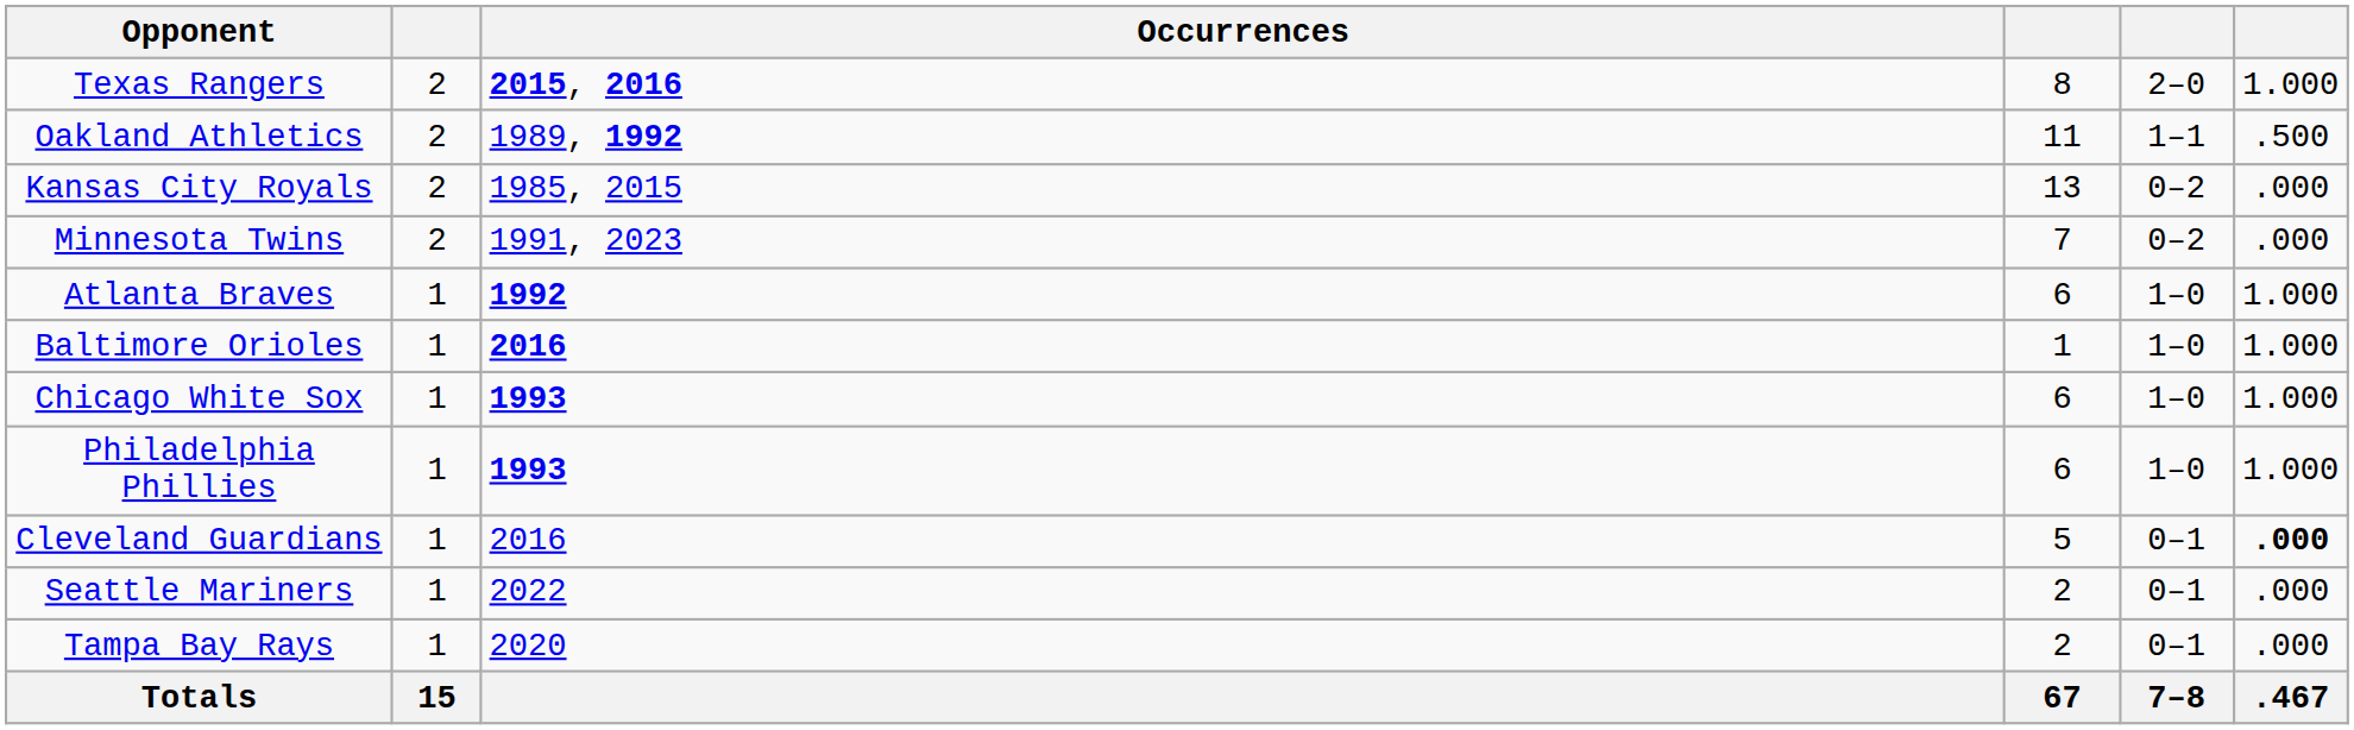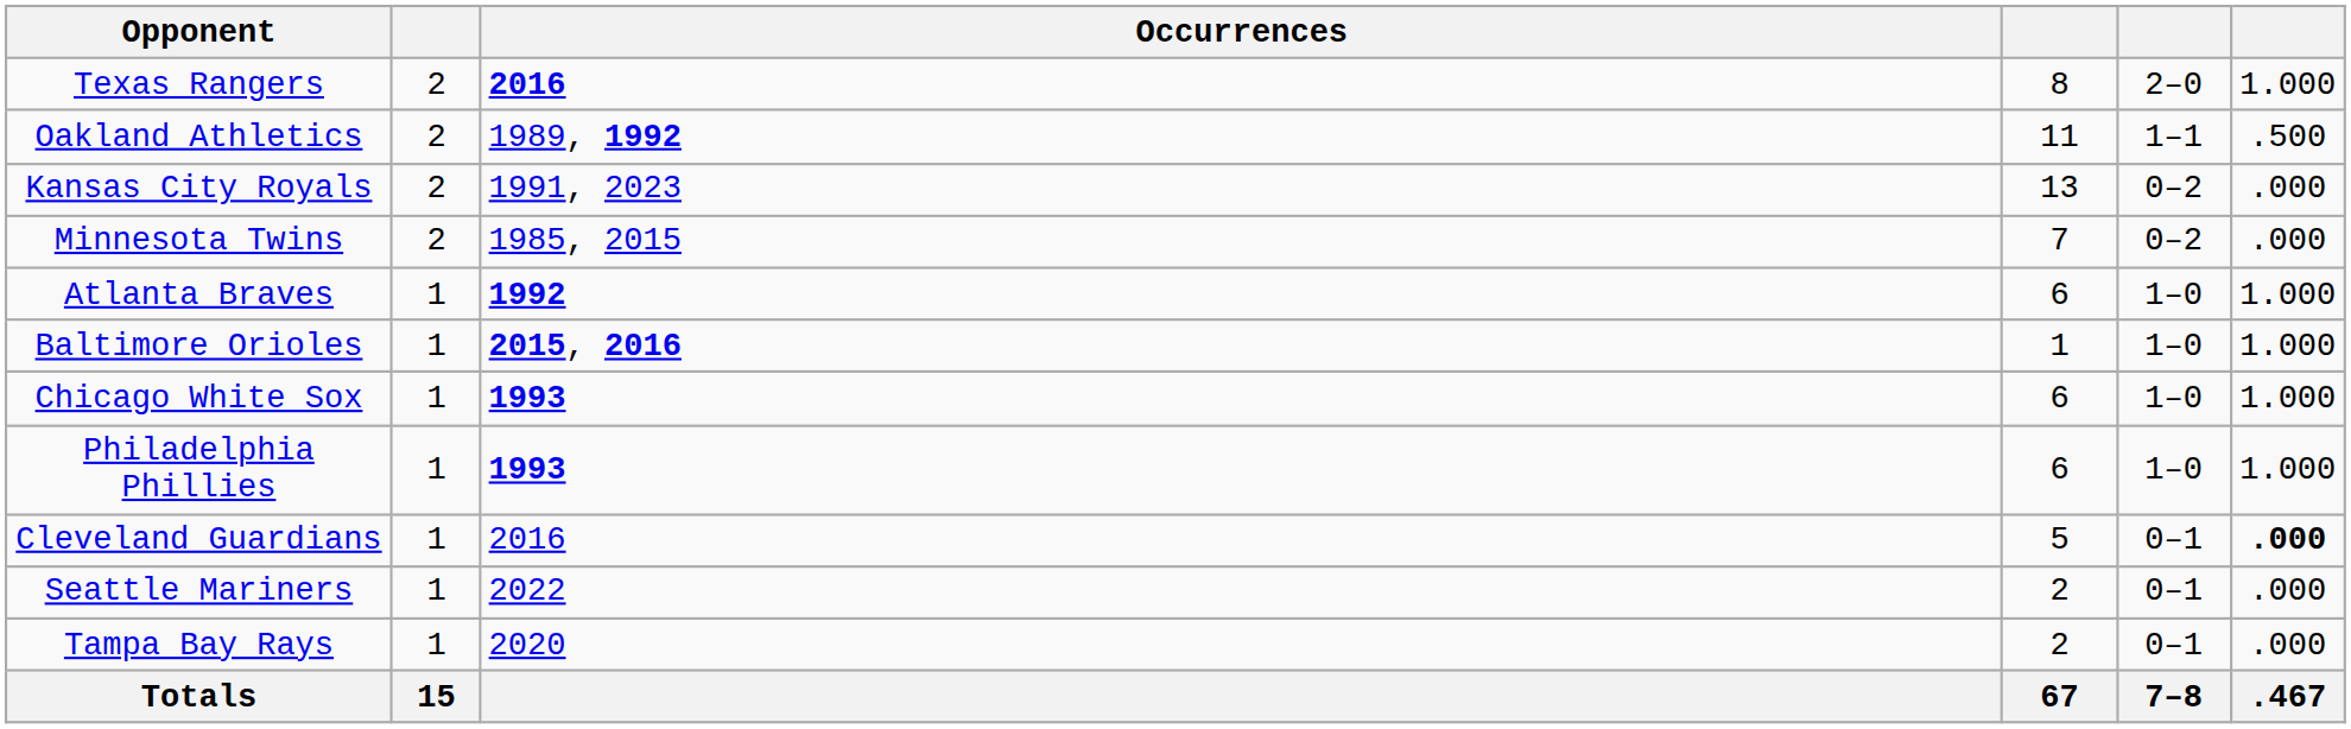Texas Rangers | Occurrences: 2015, 2016 -> 2016
Kansas City Royals | Occurrences: 1985, 2015 -> 1991, 2023
Minnesota Twins | Occurrences: 1991, 2023 -> 1985, 2015
Baltimore Orioles | Occurrences: 2016 -> 2015, 2016
